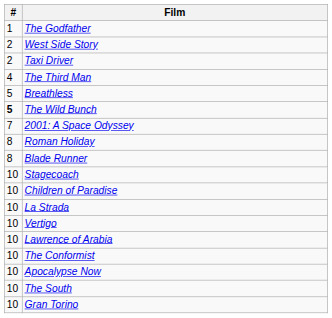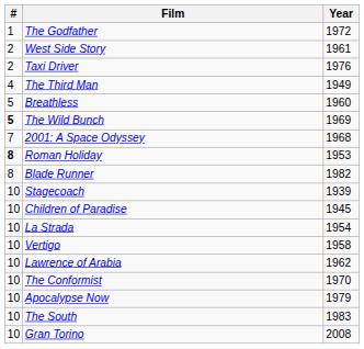+ column: Year | 1972 | 1961 | 1976 | 1949 | 1960 | 1969 | 1968 | 1953 | 1982 | 1939 | 1945 | 1954 | 1958 | 1962 | 1970 | 1979 | 1983 | 2008
Roman Holiday | #: normal -> bold
